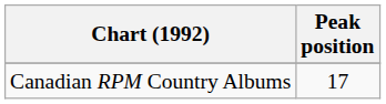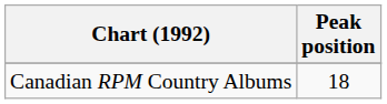Canadian RPM Country Albums | Peak position: 17 -> 18
